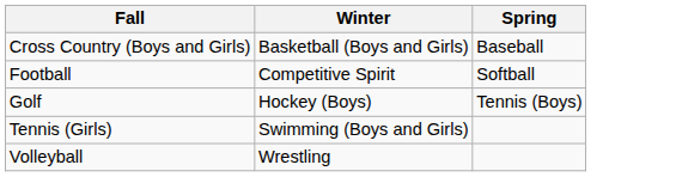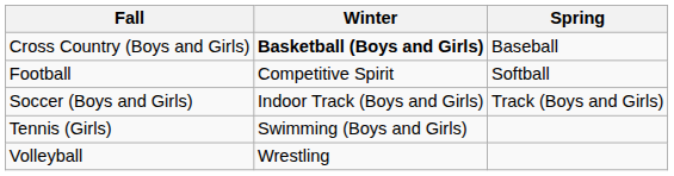Cross Country (Boys and Girls) | Winter: normal -> bold
- row: Golf | Hockey (Boys) | Tennis (Boys)
+ row: Soccer (Boys and Girls) | Indoor Track (Boys and Girls) | Track (Boys and Girls)
